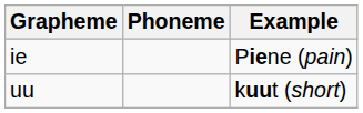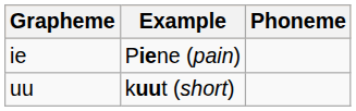columns swapped: Phoneme <-> Example
